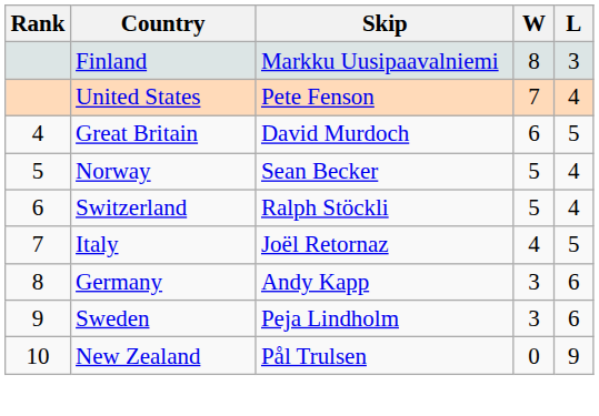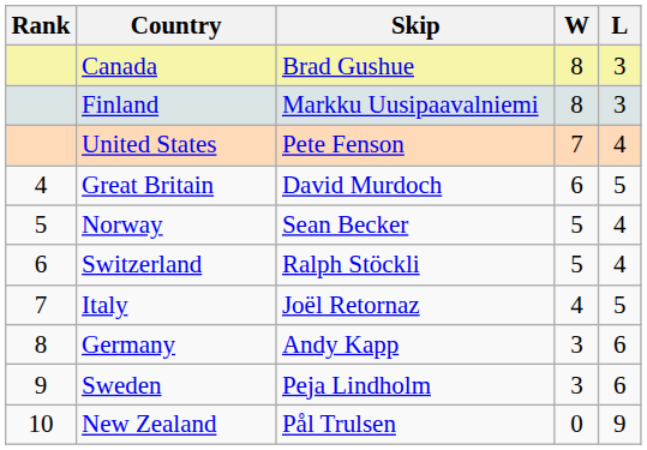+ row: Canada | Brad Gushue | 8 | 3
